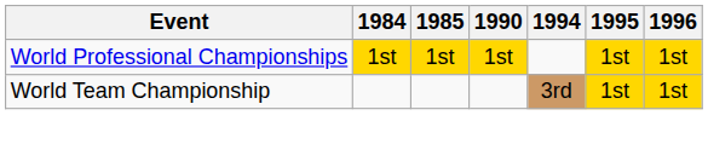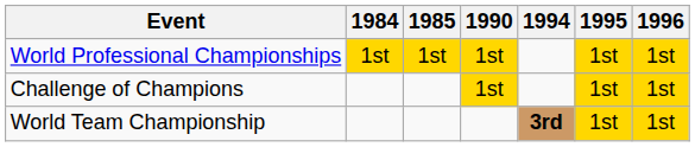+ row: Challenge of Champions | 1st | 1st | 1st
World Team Championship | 1994: normal -> bold
